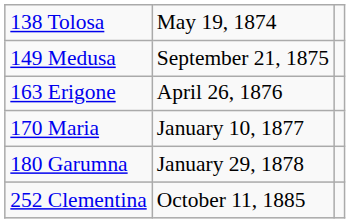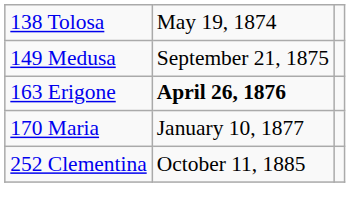163 Erigone | column 2: normal -> bold
- row: 180 Garumna | January 29, 1878
